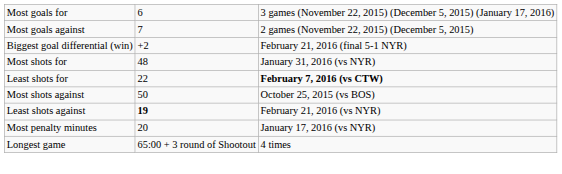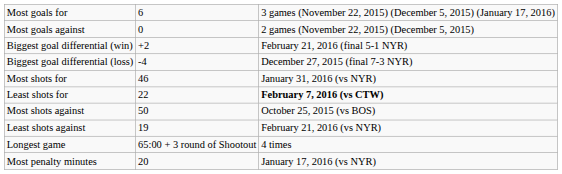Most goals against | column 2: 7 -> 0
+ row: Biggest goal differential (loss) | -4 | December 27, 2015 (final 7-3 NYR)
Most shots for | column 2: 48 -> 46
Least shots against | column 2: bold -> normal
rows swapped: Most penalty minutes <-> Longest game
